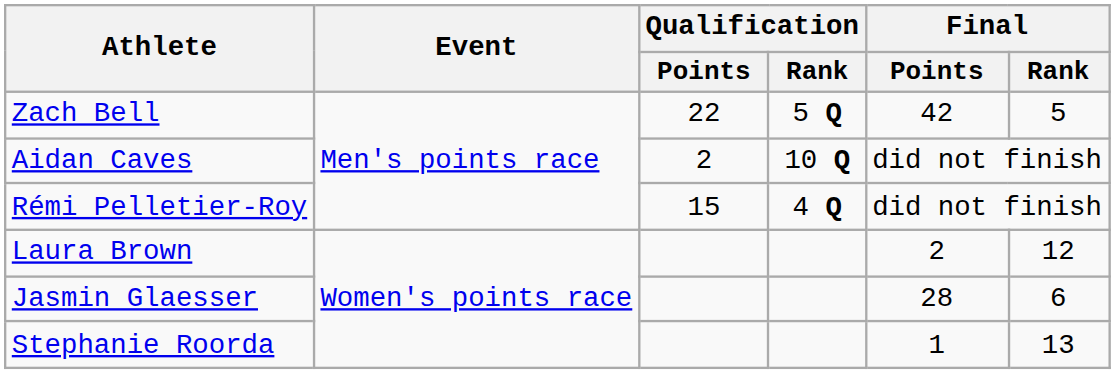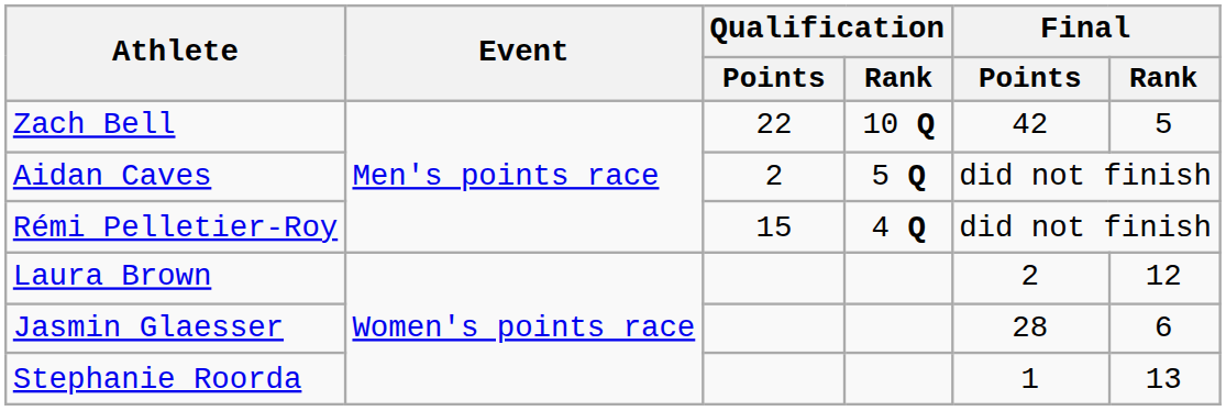Zach Bell | Qualification / Rank: 5 Q -> 10 Q
Aidan Caves | Qualification / Rank: 10 Q -> 5 Q
